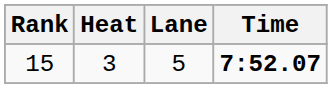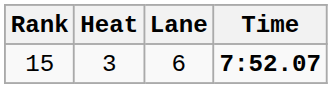15 | Lane: 5 -> 6
